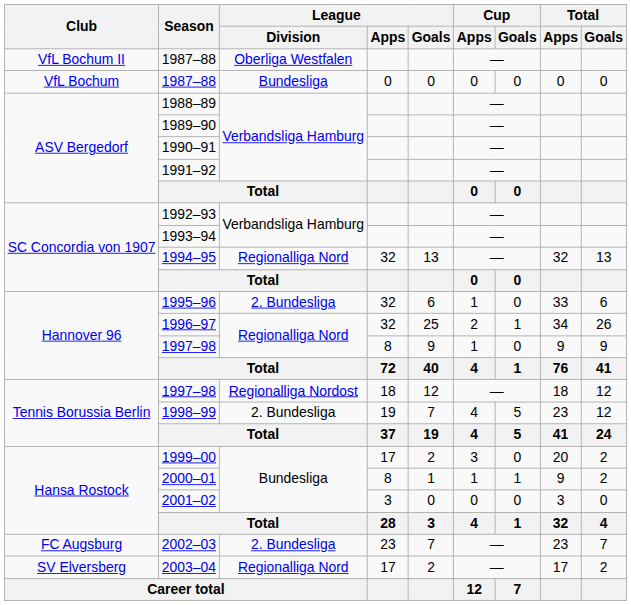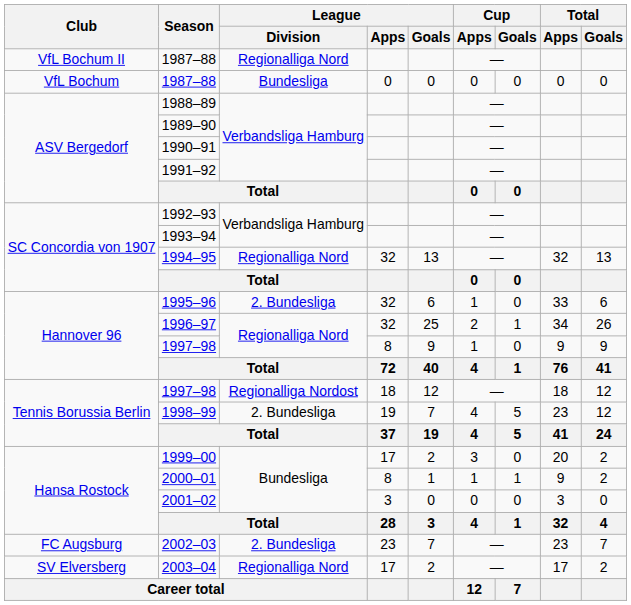VfL Bochum II / 1987–88 | League / Division: Oberliga Westfalen -> Regionalliga Nord
